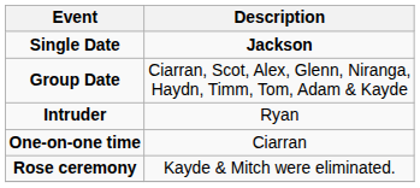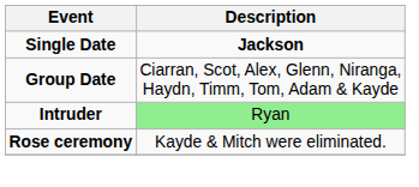Intruder | Description: no background -> lightgreen background
- row: One-on-one time | Ciarran
